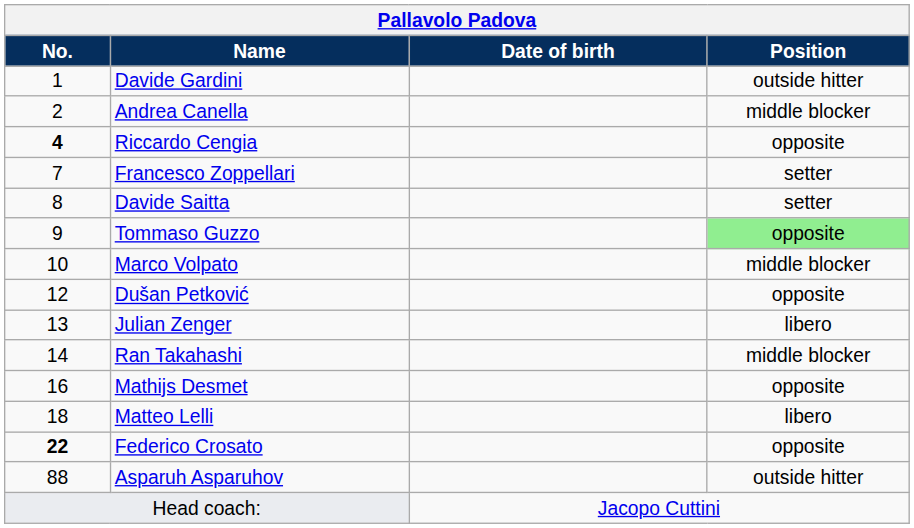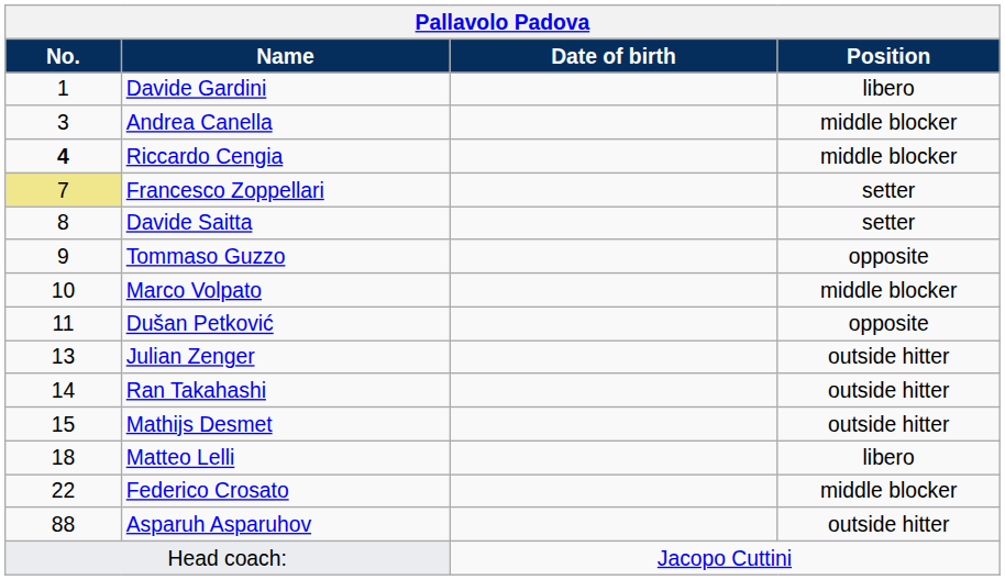Davide Gardini | Position: outside hitter -> libero
Andrea Canella | No.: 2 -> 3
Riccardo Cengia | Position: opposite -> middle blocker
Francesco Zoppellari | No.: no background -> khaki background
Tommaso Guzzo | Position: lightgreen background -> no background
Dušan Petković | No.: 12 -> 11
Julian Zenger | Position: libero -> outside hitter
Ran Takahashi | Position: middle blocker -> outside hitter
Mathijs Desmet | No.: 16 -> 15
Mathijs Desmet | Position: opposite -> outside hitter
Federico Crosato | No.: bold -> normal
Federico Crosato | Position: opposite -> middle blocker
